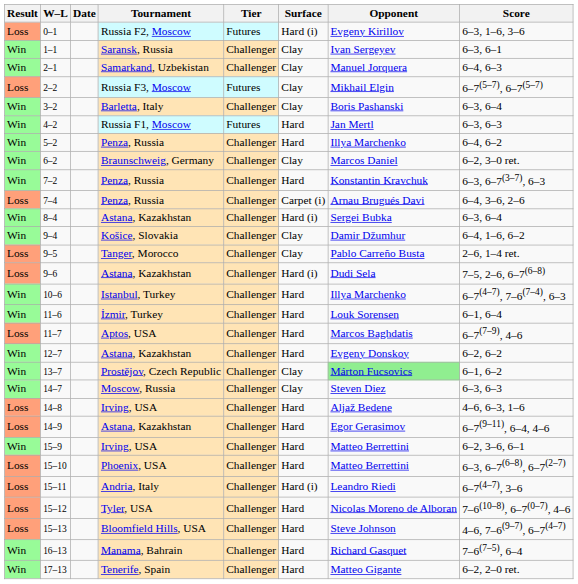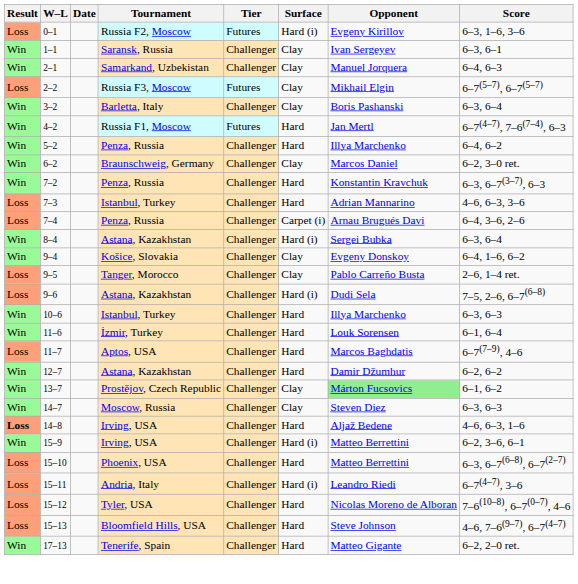4–2 | Score: 6–3, 6–3 -> 6–7(4–7), 7–6(7–4), 6–3
+ row: Loss | 7–3 | Istanbul, Turkey | Challenger | Hard | Adrian Mannarino | 4–6, 6–3, 3–6
9–4 | Opponent: Damir Džumhur -> Evgeny Donskoy
10–6 | Score: 6–7(4–7), 7–6(7–4), 6–3 -> 6–3, 6–3
12–7 | Opponent: Evgeny Donskoy -> Damir Džumhur
14–8 | Result: normal -> bold
- row: Loss | 14–9 | Astana, Kazakhstan | Challenger | Hard | Egor Gerasimov | 6–7(9–11), 6–4, 4–6
15–9 | Surface: Hard -> Hard (i)
- row: Win | 16–13 | Manama, Bahrain | Challenger | Hard | Richard Gasquet | 7–6(7–5), 6–4
